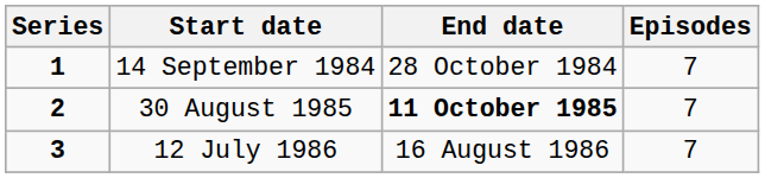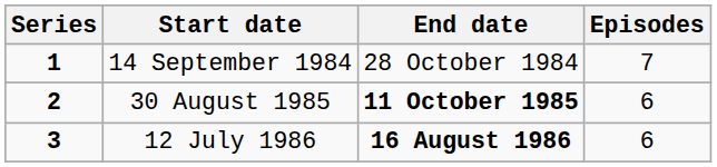30 August 1985 | Episodes: 7 -> 6
12 July 1986 | End date: normal -> bold
12 July 1986 | Episodes: 7 -> 6
